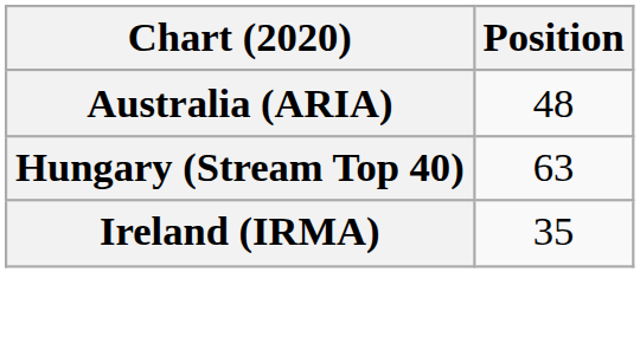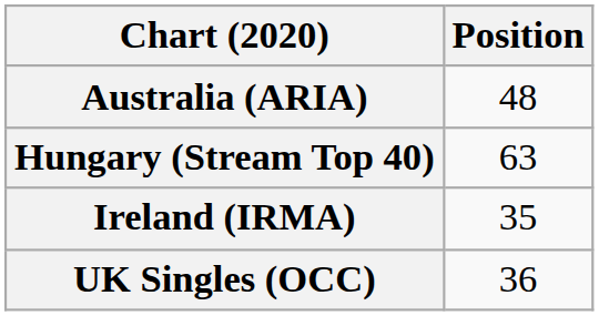+ row: UK Singles (OCC) | 36
